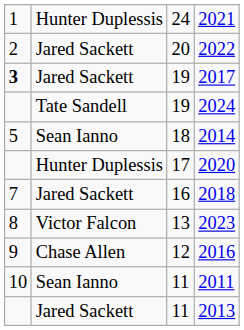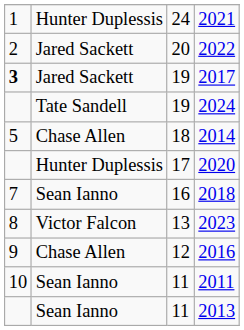2014 | column 2: Sean Ianno -> Chase Allen
2018 | column 2: Jared Sackett -> Sean Ianno
2013 | column 2: Jared Sackett -> Sean Ianno
